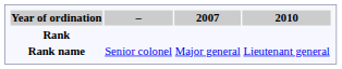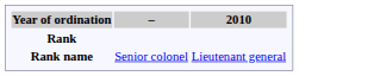- column: 2007 | Major general
